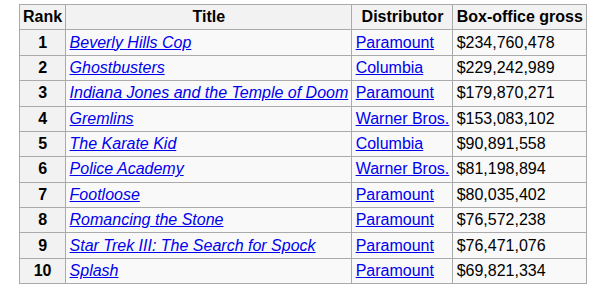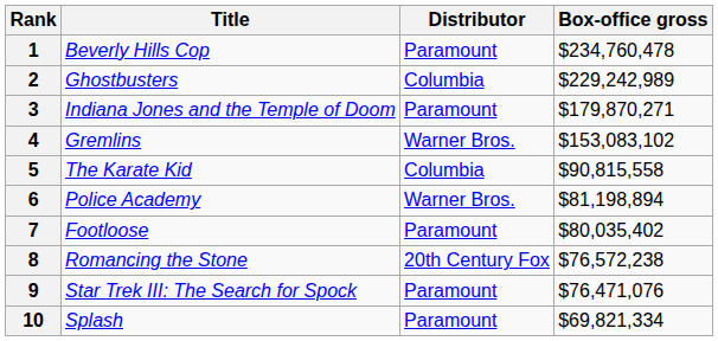5 | Box-office gross: $90,891,558 -> $90,815,558
8 | Distributor: Paramount -> 20th Century Fox
